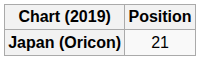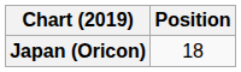Japan (Oricon) | Position: 21 -> 18
